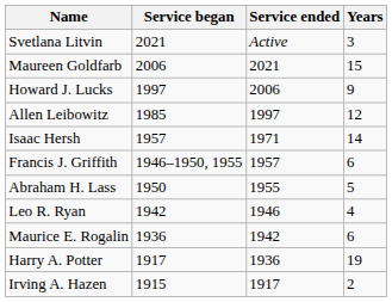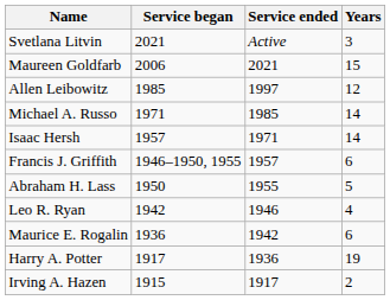- row: Howard J. Lucks | 1997 | 2006 | 9
+ row: Michael A. Russo | 1971 | 1985 | 14
